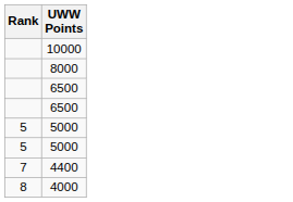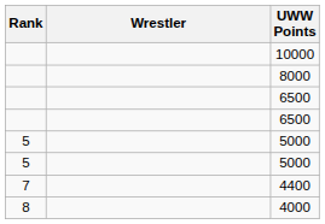+ column: Wrestler
